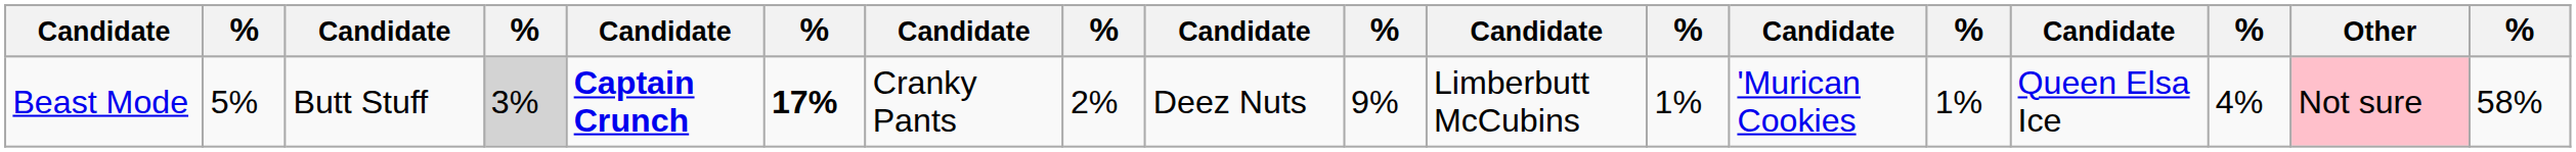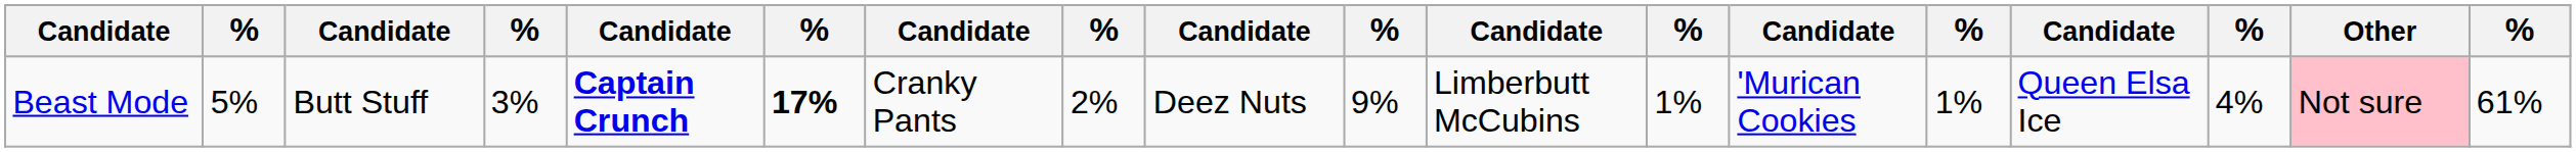Beast Mode | column 4: lightgrey background -> no background
Beast Mode | column 18: 58% -> 61%
